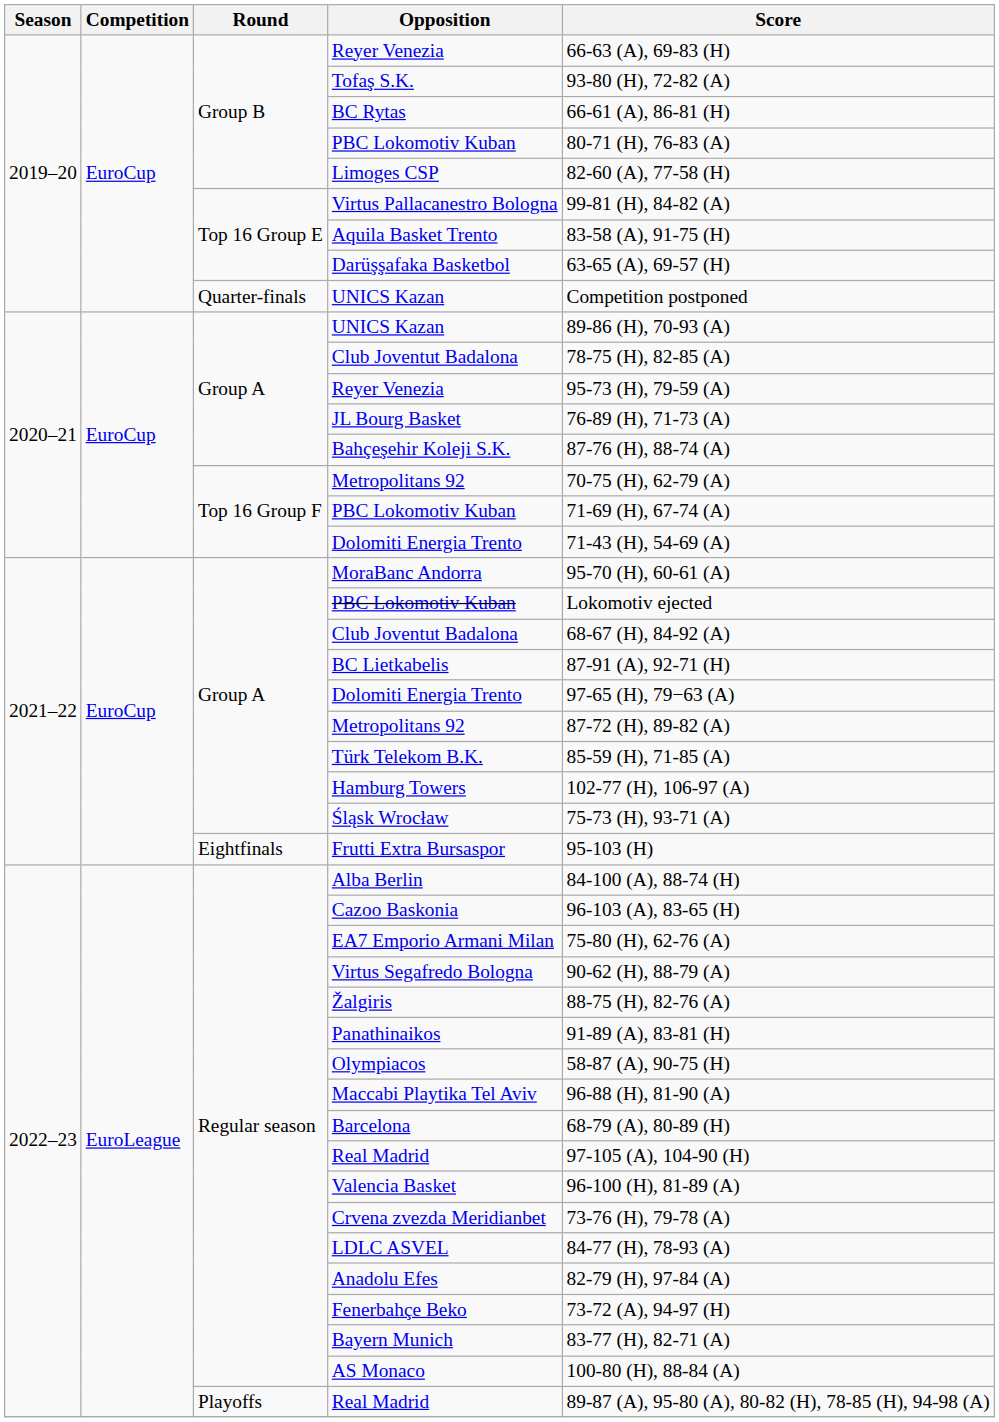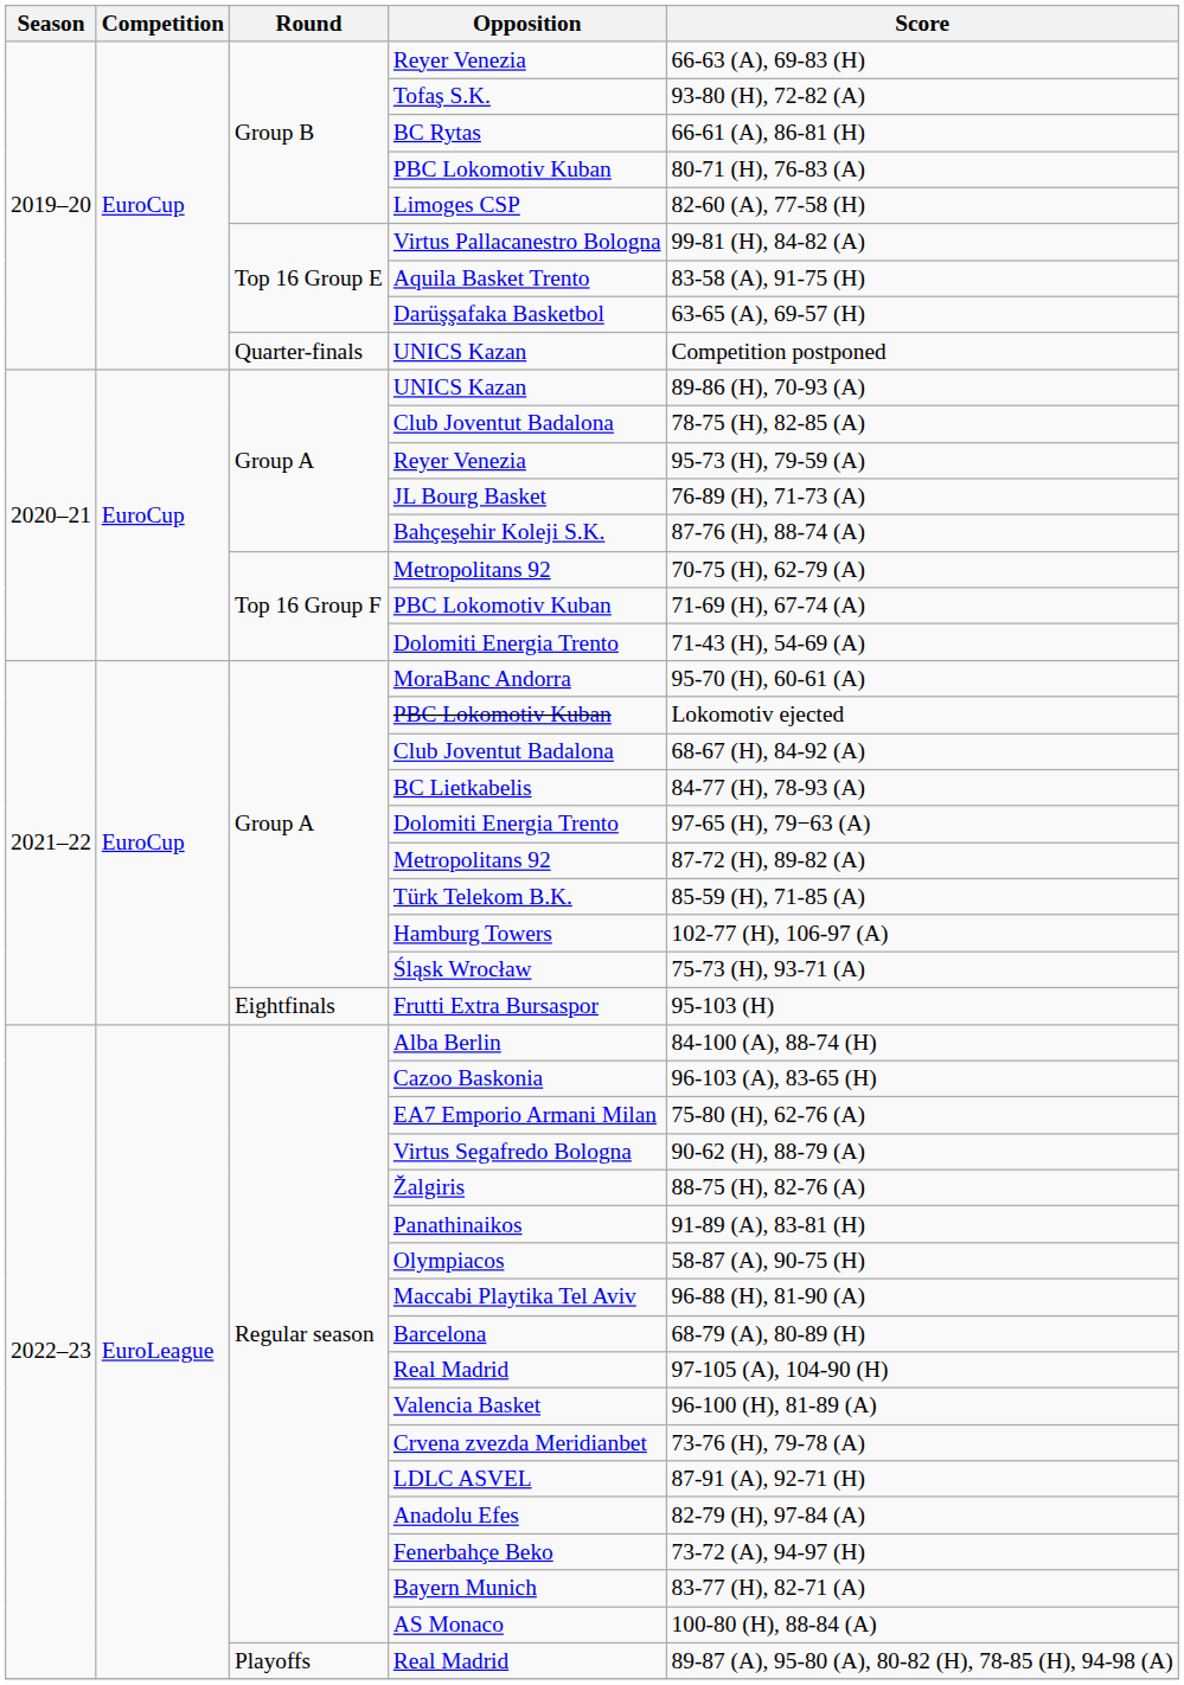BC Lietkabelis | Score: 87-91 (A), 92-71 (H) -> 84-77 (H), 78-93 (A)
LDLC ASVEL | Score: 84-77 (H), 78-93 (A) -> 87-91 (A), 92-71 (H)
